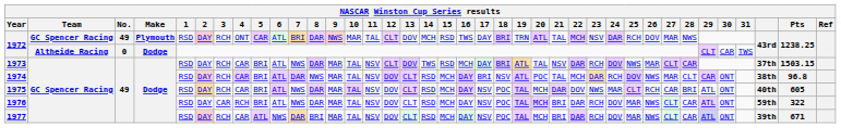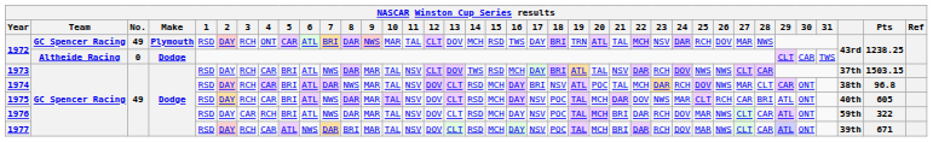1973 | 26: MAR -> NWS
